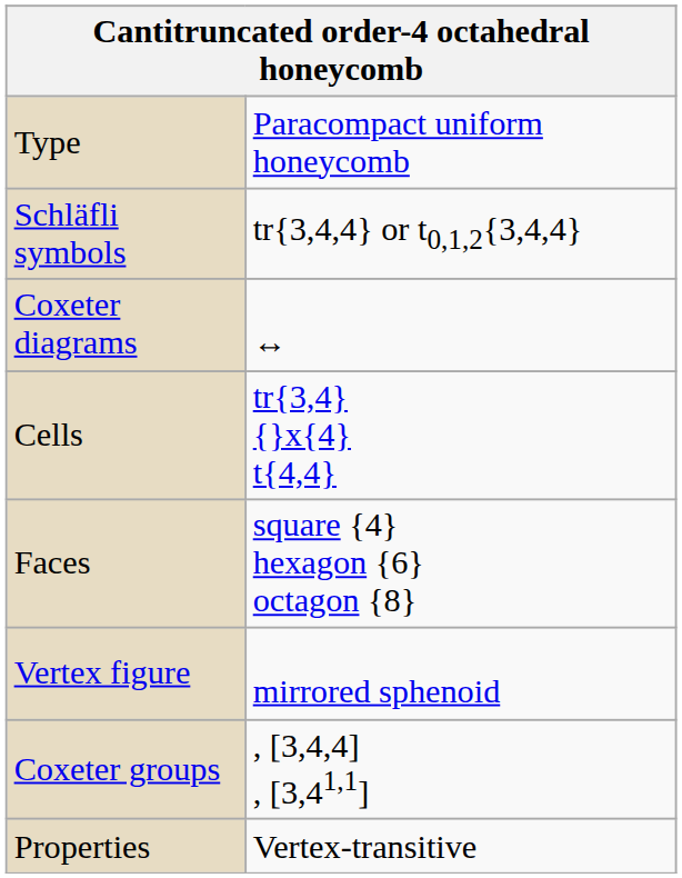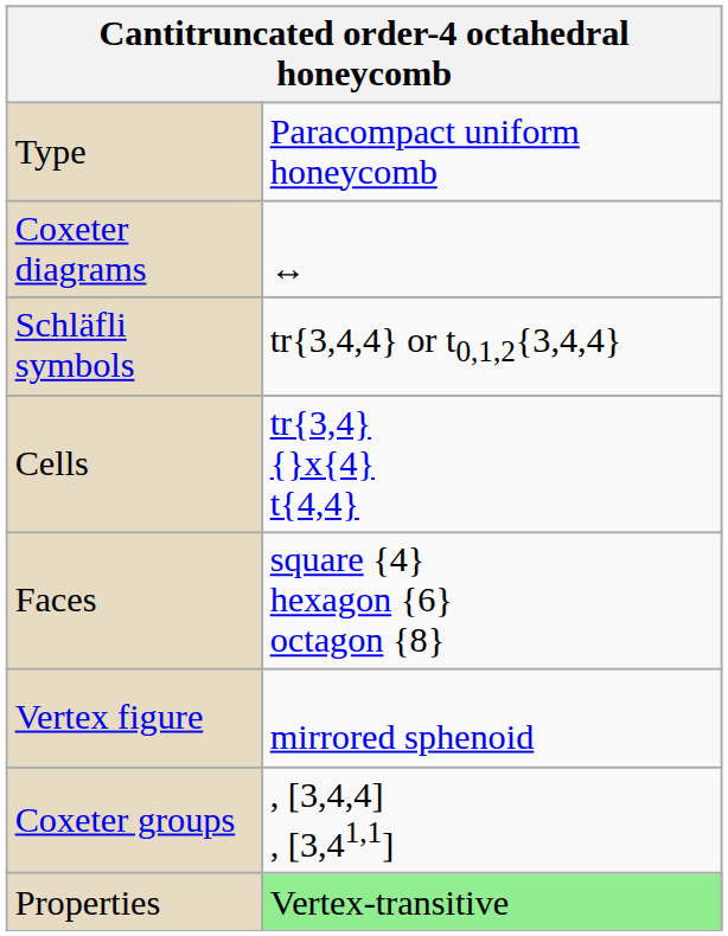rows swapped: Schläfli symbols <-> Coxeter diagrams
Properties | column 2: no background -> lightgreen background
